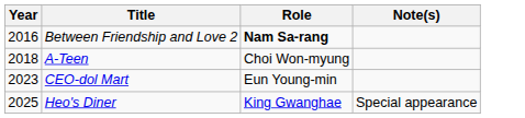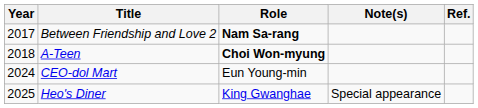+ column: Ref.
Between Friendship and Love 2 | Year: 2016 -> 2017
A-Teen | Role: normal -> bold
CEO-dol Mart | Year: 2023 -> 2024
